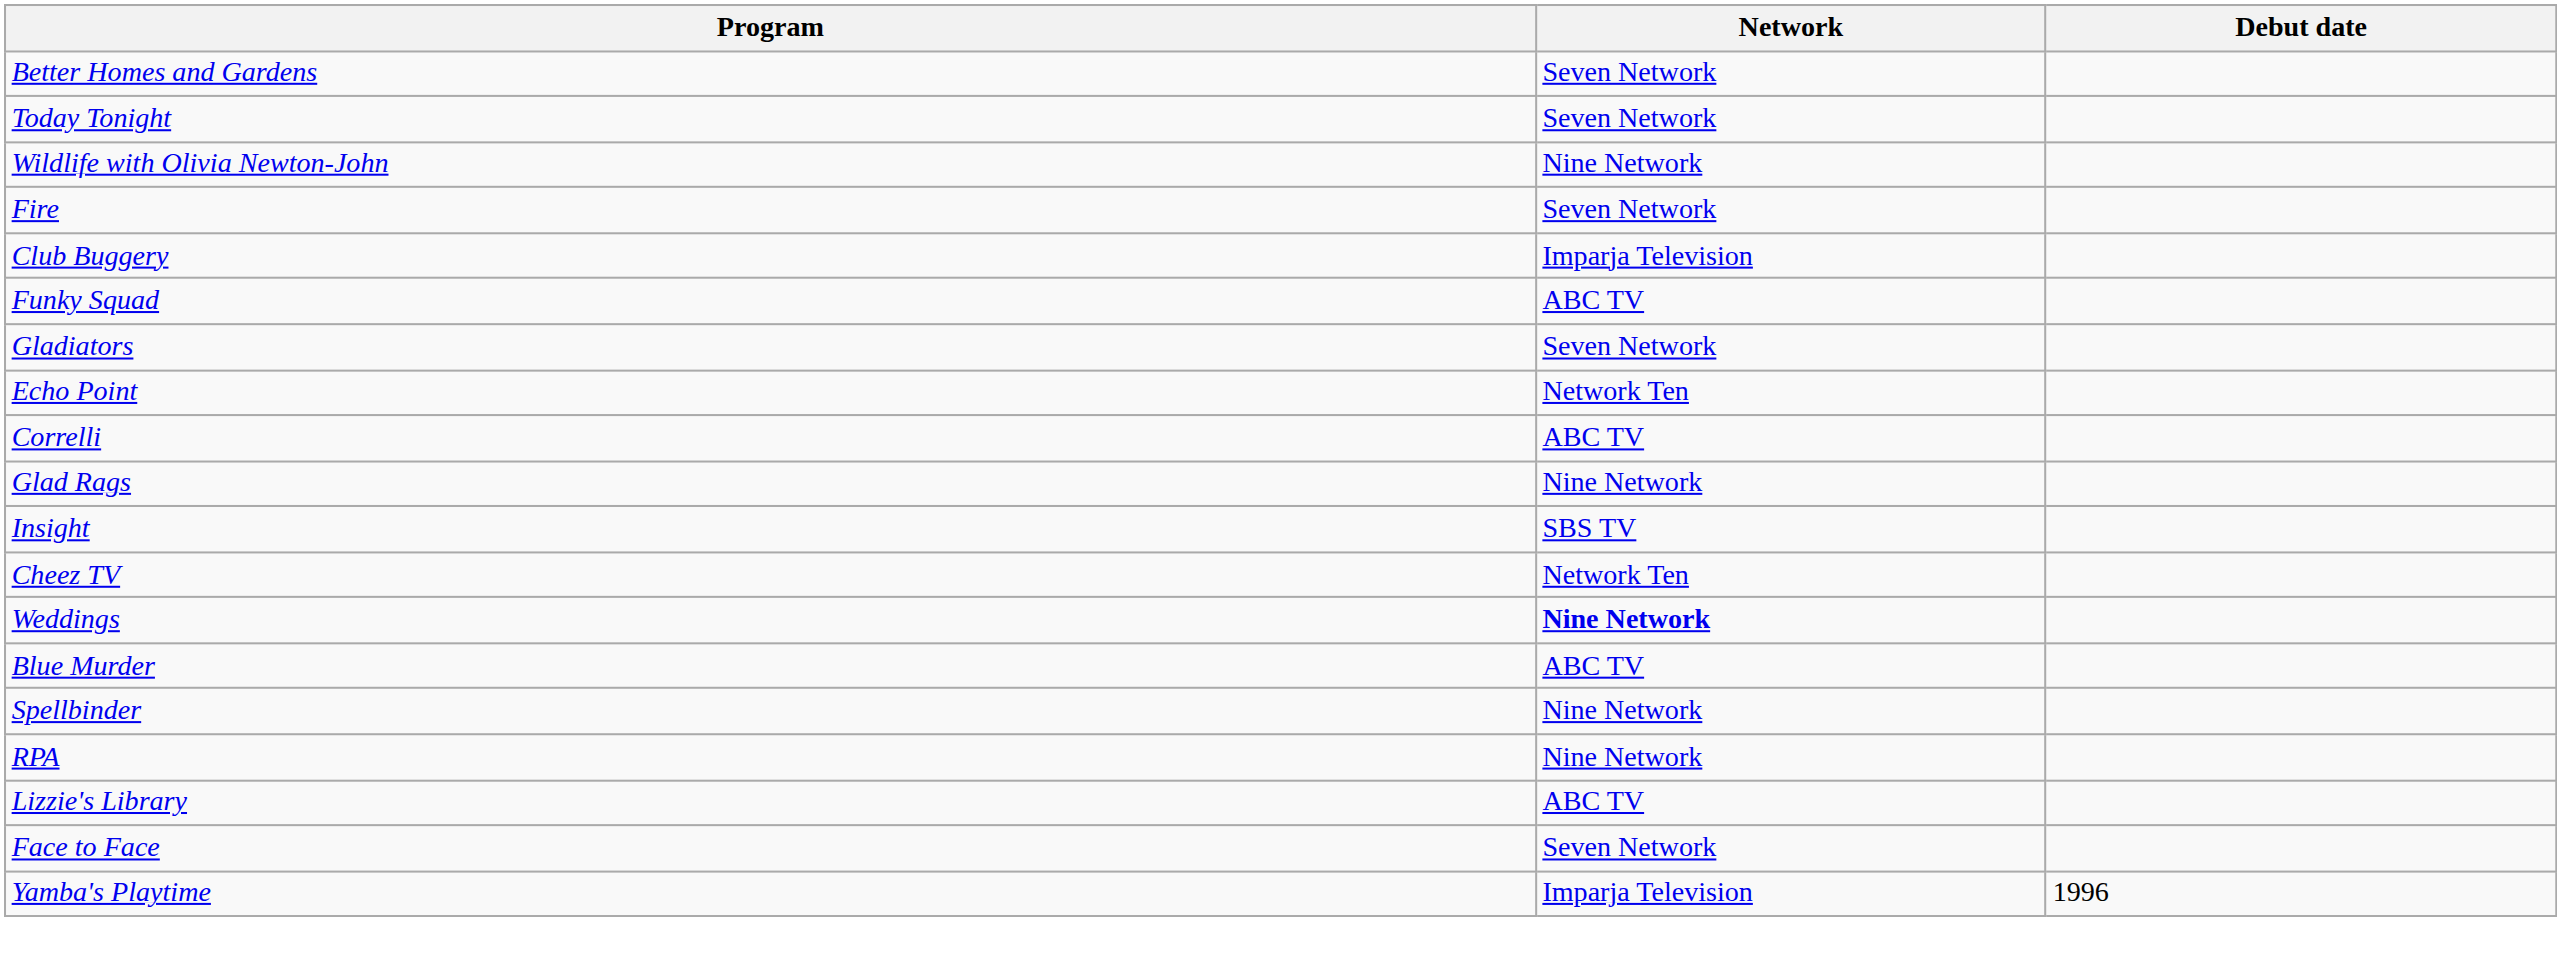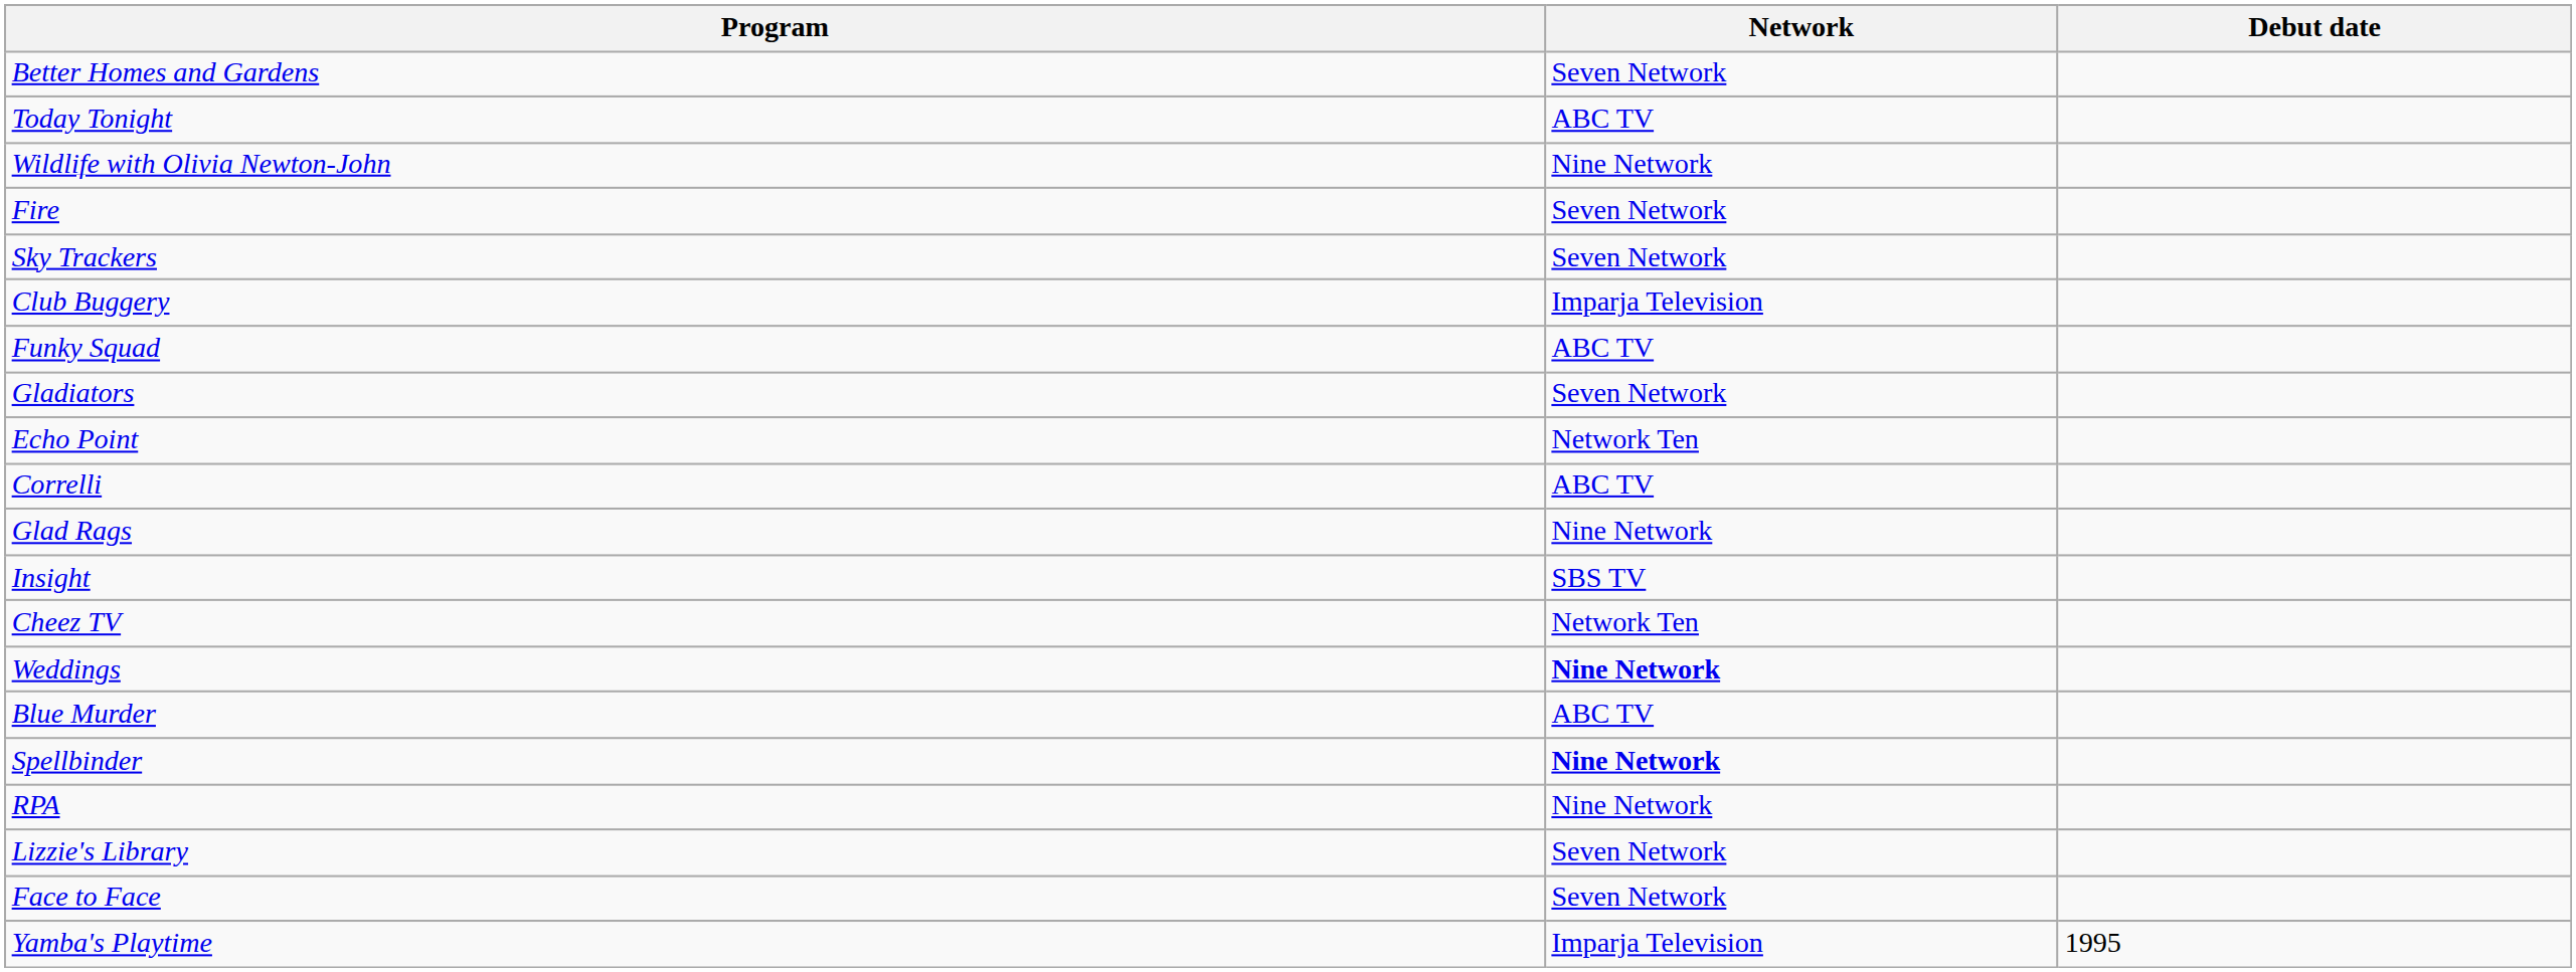Today Tonight | Network: Seven Network -> ABC TV
+ row: Sky Trackers | Seven Network
Spellbinder | Network: normal -> bold
Lizzie's Library | Network: ABC TV -> Seven Network
Yamba's Playtime | Debut date: 1996 -> 1995
